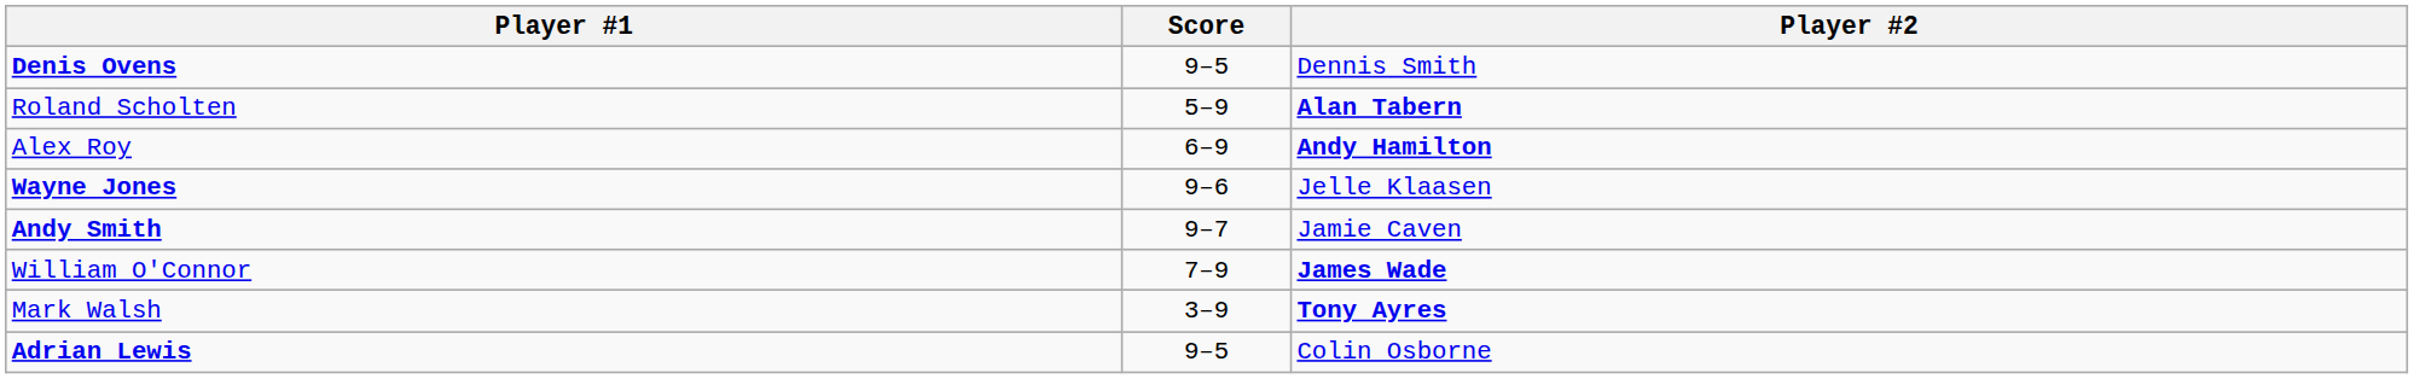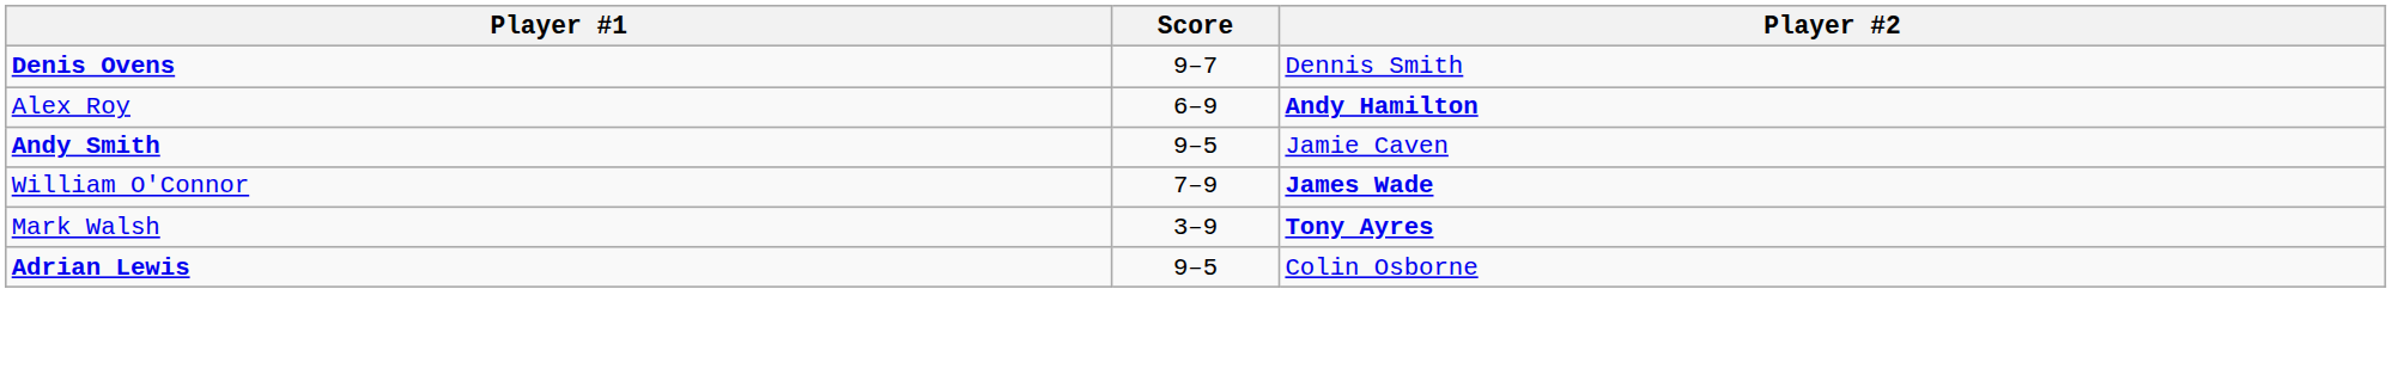Denis Ovens | Score: 9–5 -> 9–7
- row: Roland Scholten | 5–9 | Alan Tabern
- row: Wayne Jones | 9–6 | Jelle Klaasen
Andy Smith | Score: 9–7 -> 9–5
